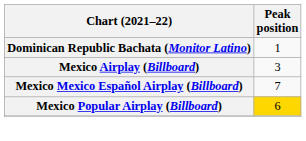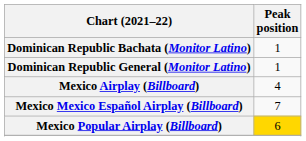+ row: Dominican Republic General (Monitor Latino) | 1
Mexico Airplay (Billboard) | Peak position: 3 -> 4
